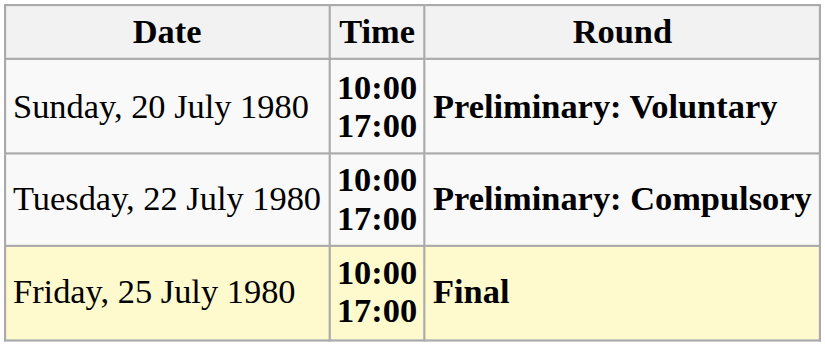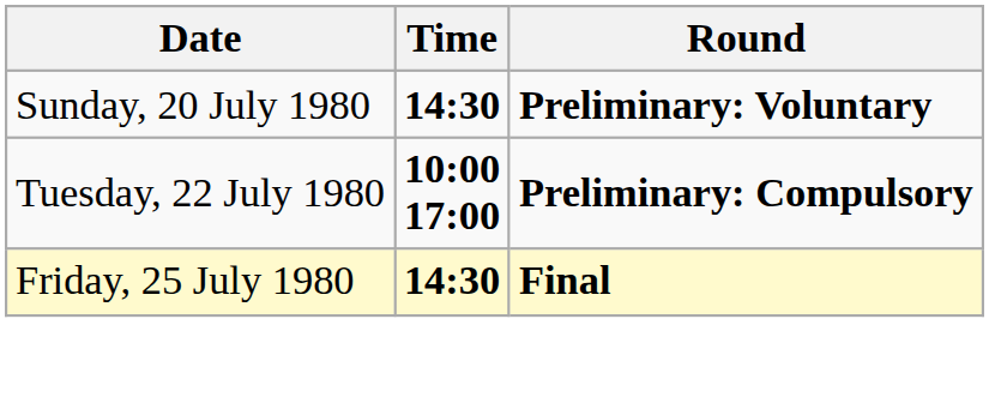Sunday, 20 July 1980 | Time: 10:00 17:00 -> 14:30
Friday, 25 July 1980 | Time: 10:00 17:00 -> 14:30
